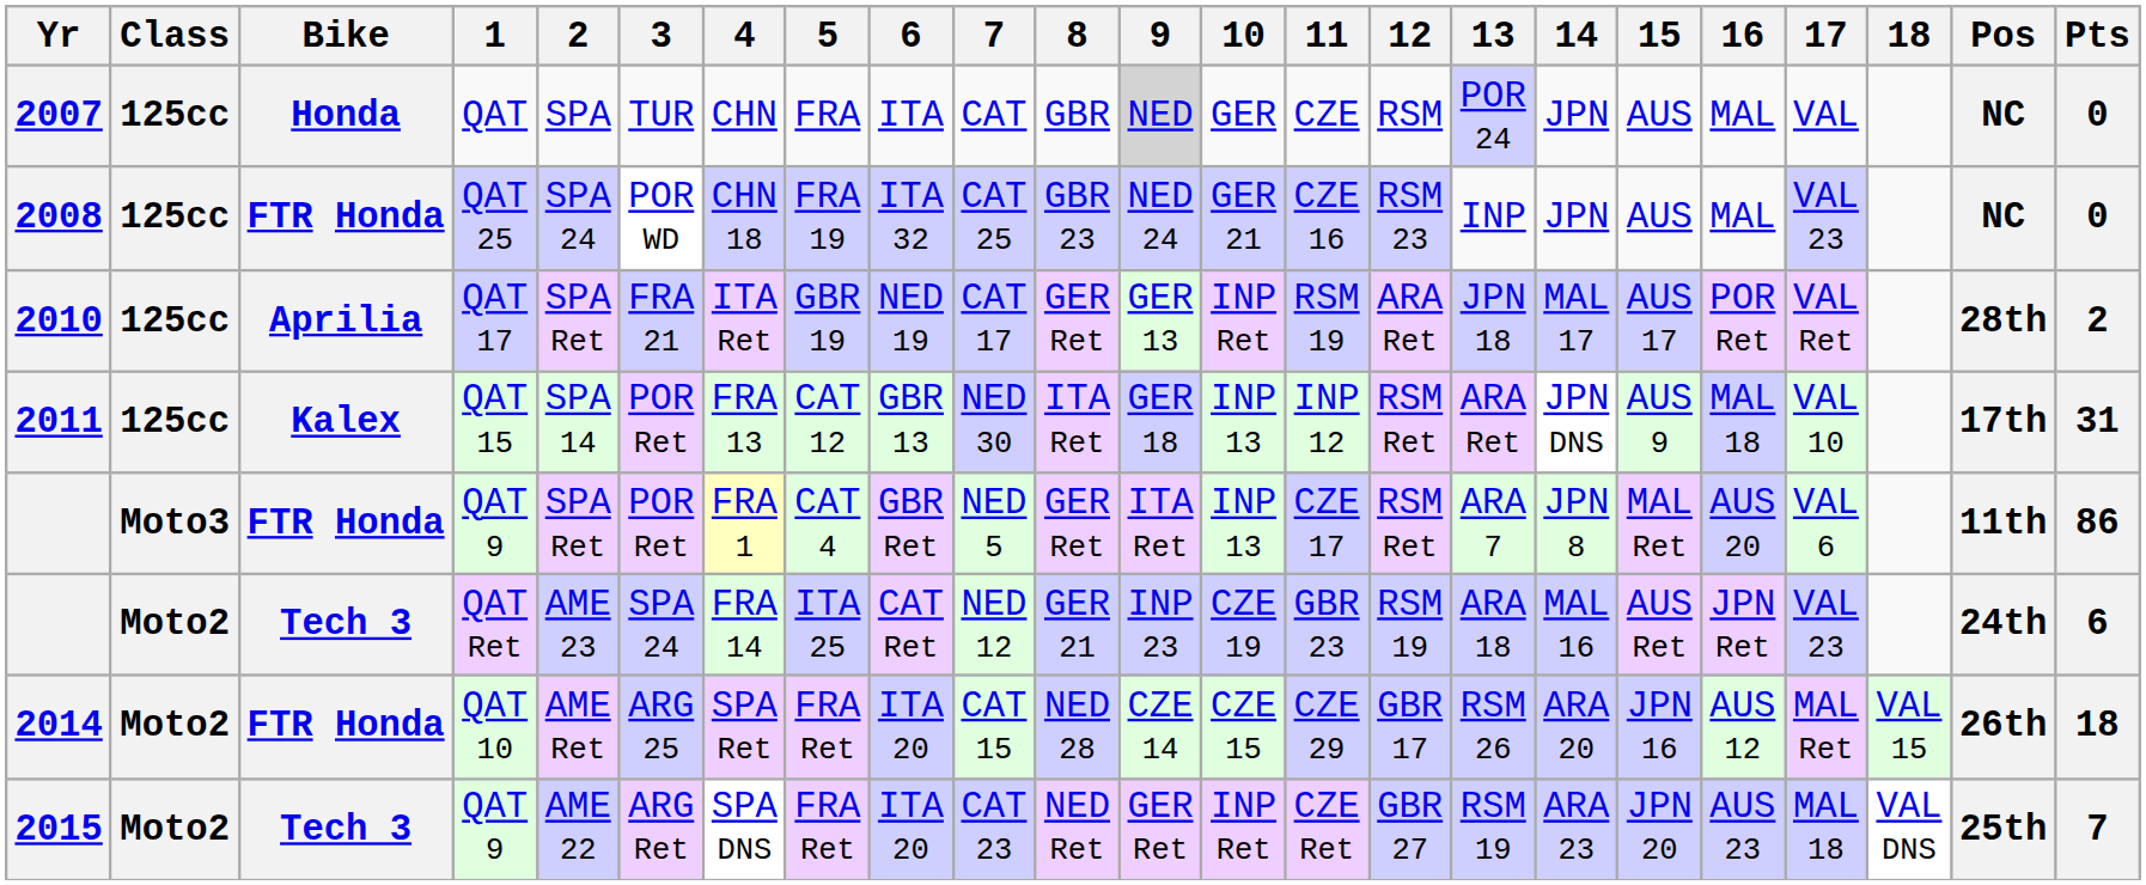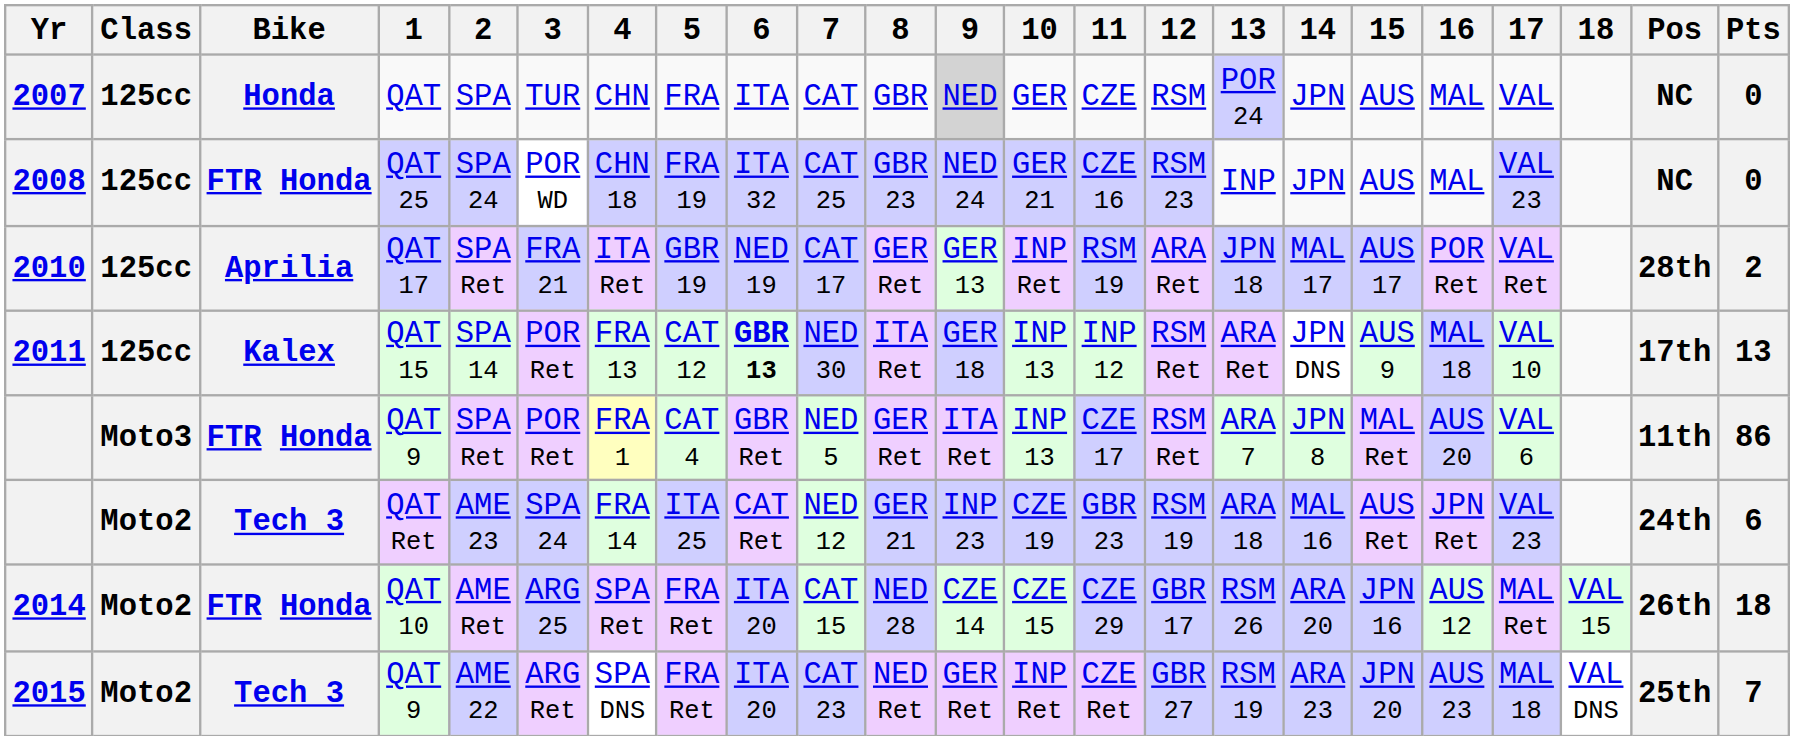2011 | 6: normal -> bold
2011 | Pts: 31 -> 13
